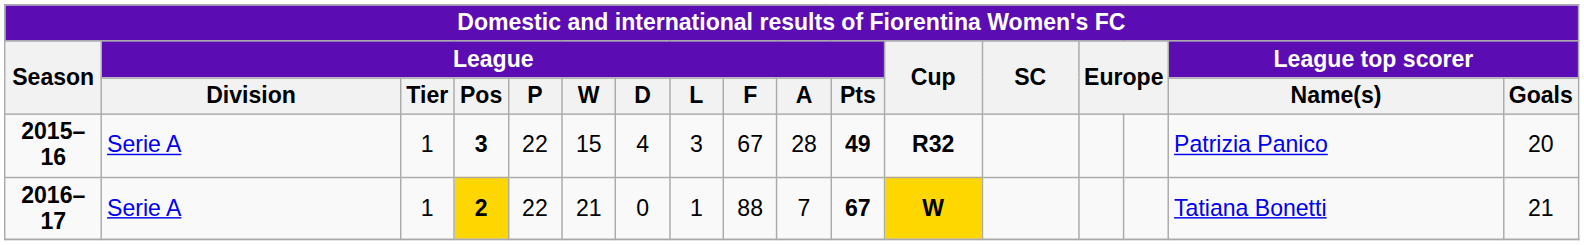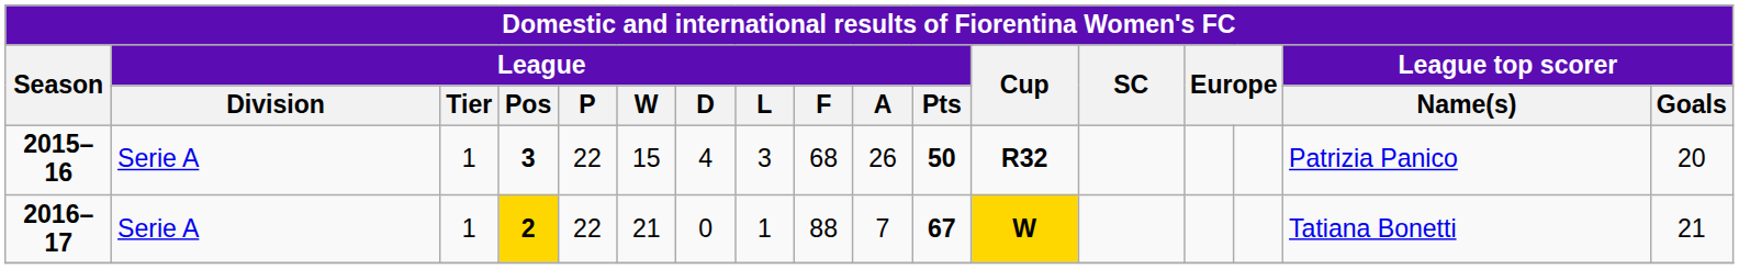2015–16 | League / F: 67 -> 68
2015–16 | League / A: 28 -> 26
2015–16 | League / Pts: 49 -> 50
